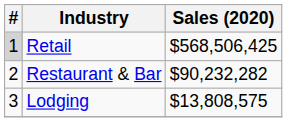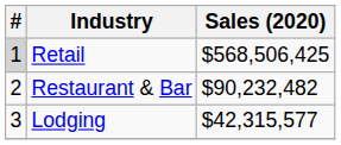Restaurant & Bar | Sales (2020): $90,232,282 -> $90,232,482
Lodging | Sales (2020): $13,808,575 -> $42,315,577
